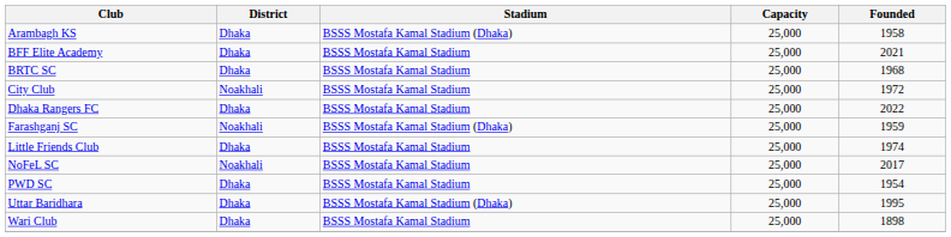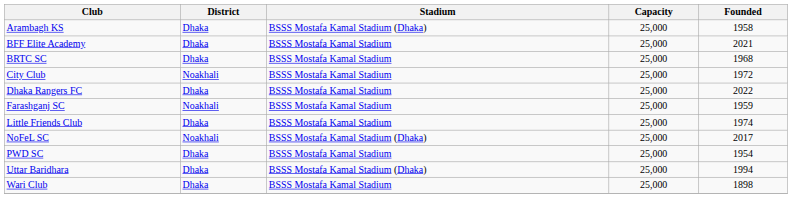Farashganj SC | Stadium: BSSS Mostafa Kamal Stadium (Dhaka) -> BSSS Mostafa Kamal Stadium
NoFeL SC | Stadium: BSSS Mostafa Kamal Stadium -> BSSS Mostafa Kamal Stadium (Dhaka)
Uttar Baridhara | Founded: 1995 -> 1994
